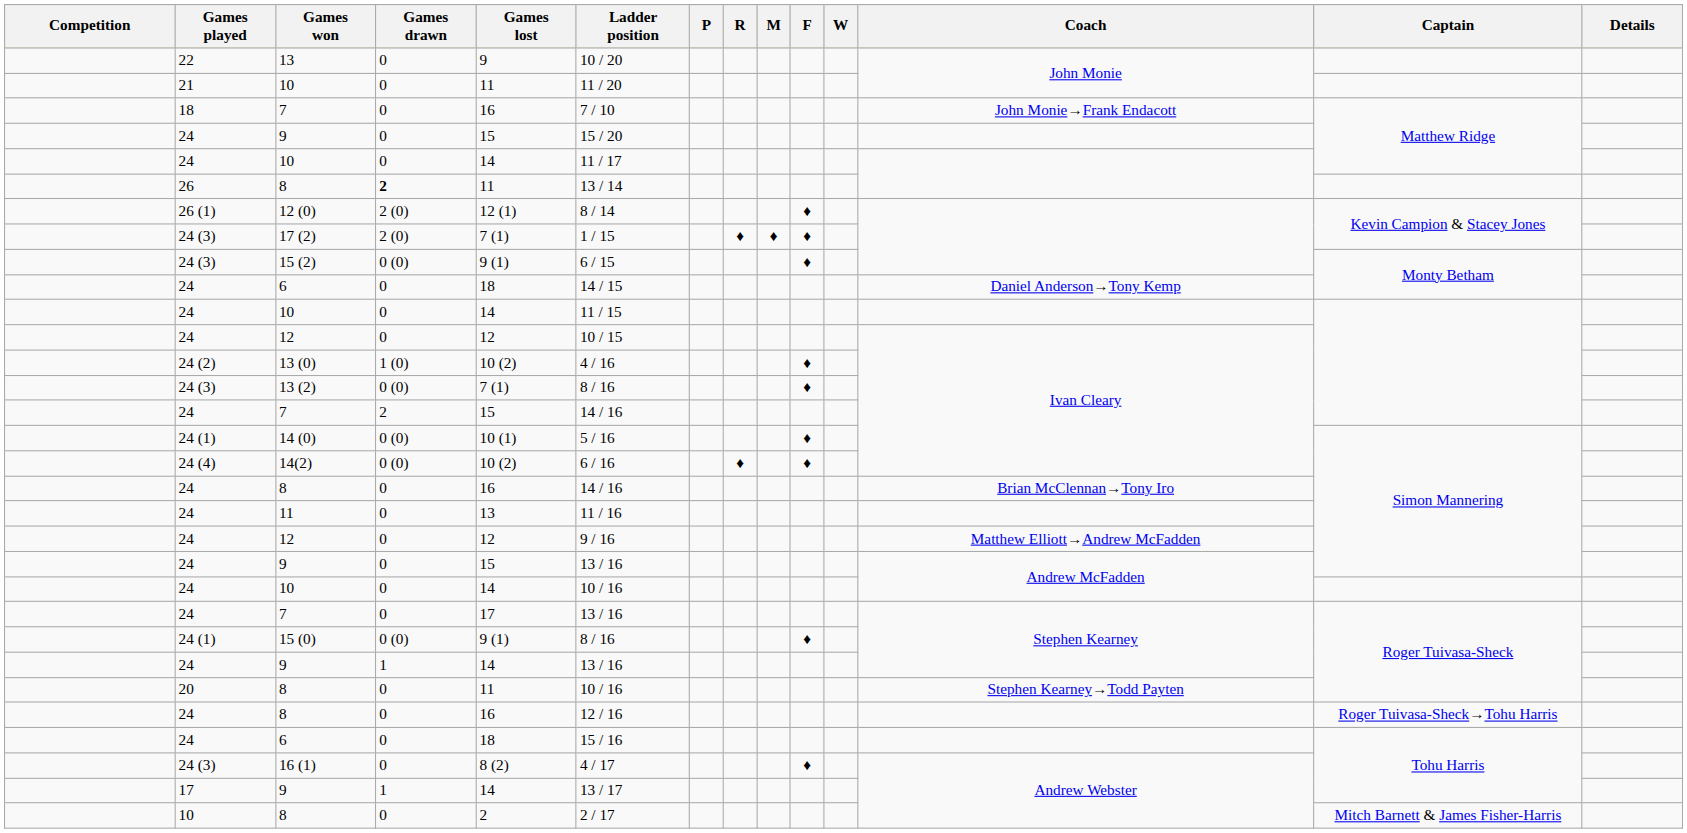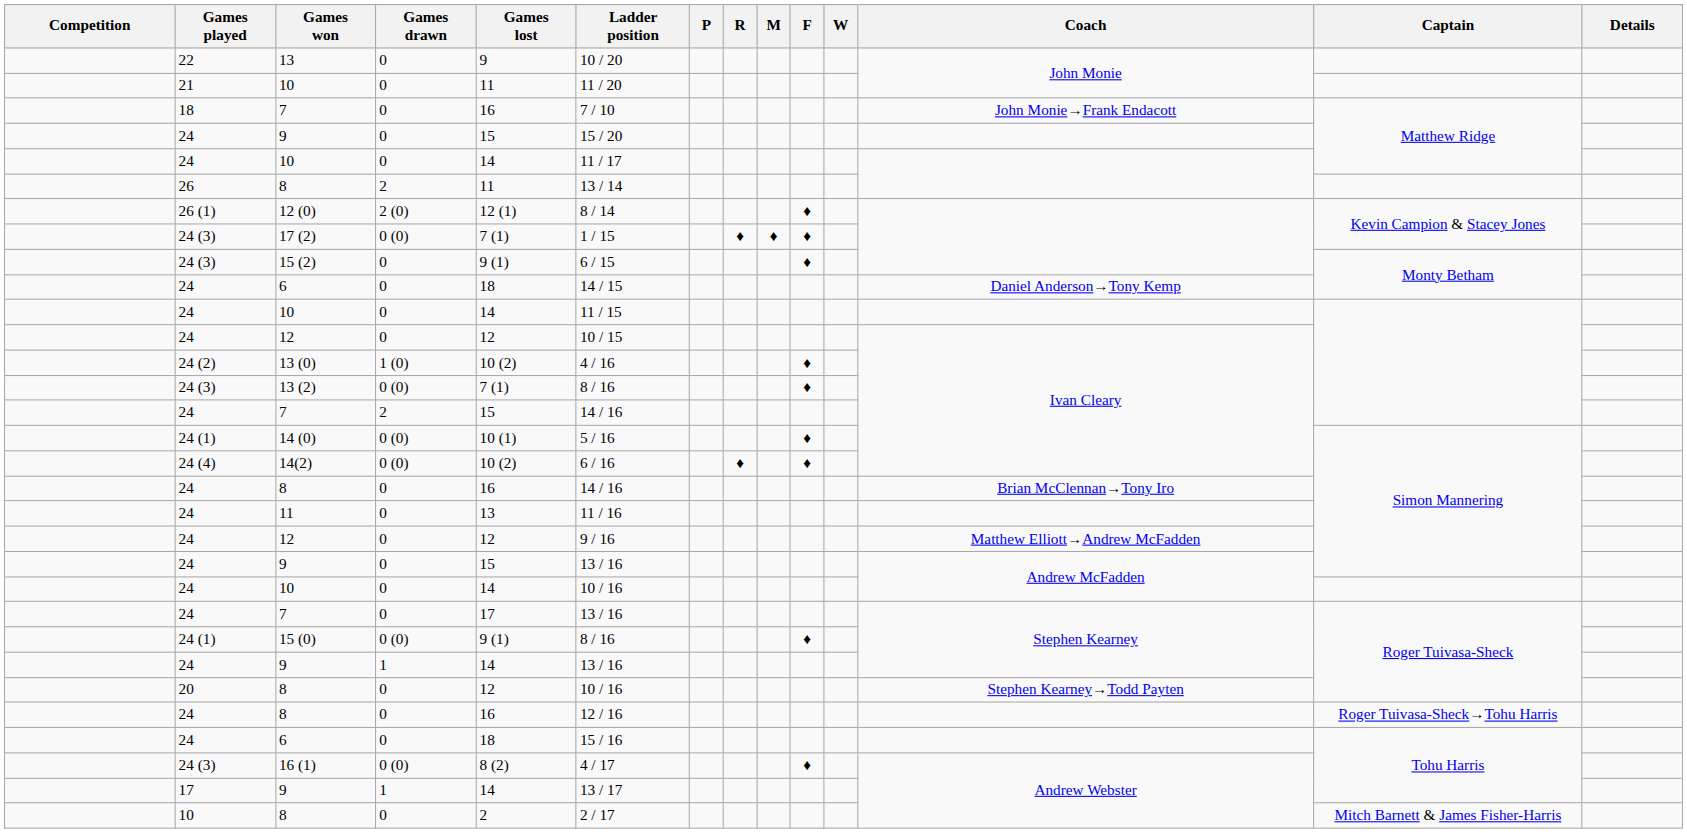26 / 8 | Games drawn: bold -> normal
17 (2) | Games drawn: 2 (0) -> 0 (0)
15 (2) | Games drawn: 0 (0) -> 0
20 / 8 | Games lost: 11 -> 12
16 (1) | Games drawn: 0 -> 0 (0)
